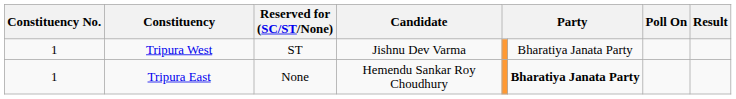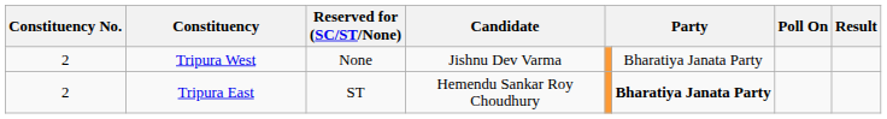Tripura West | Constituency No.: 1 -> 2
Tripura West | Reserved for (SC/ST/None): ST -> None
Tripura East | Constituency No.: 1 -> 2
Tripura East | Reserved for (SC/ST/None): None -> ST
